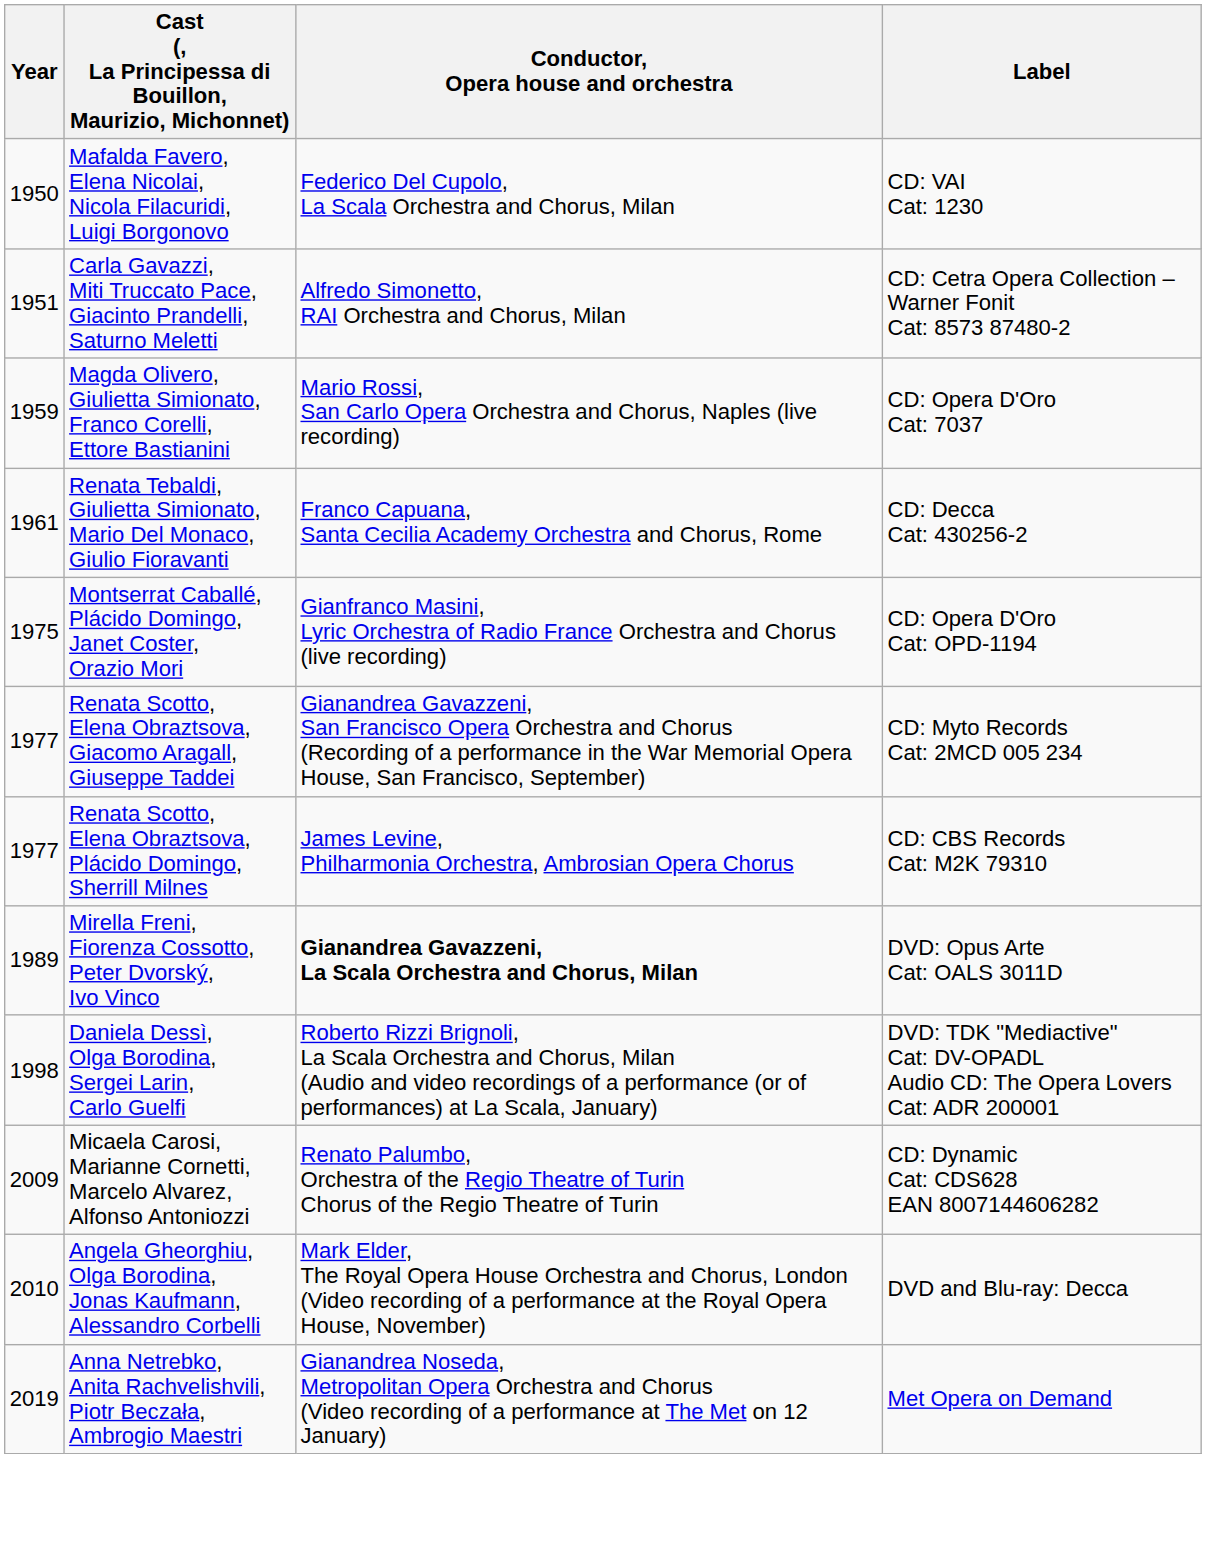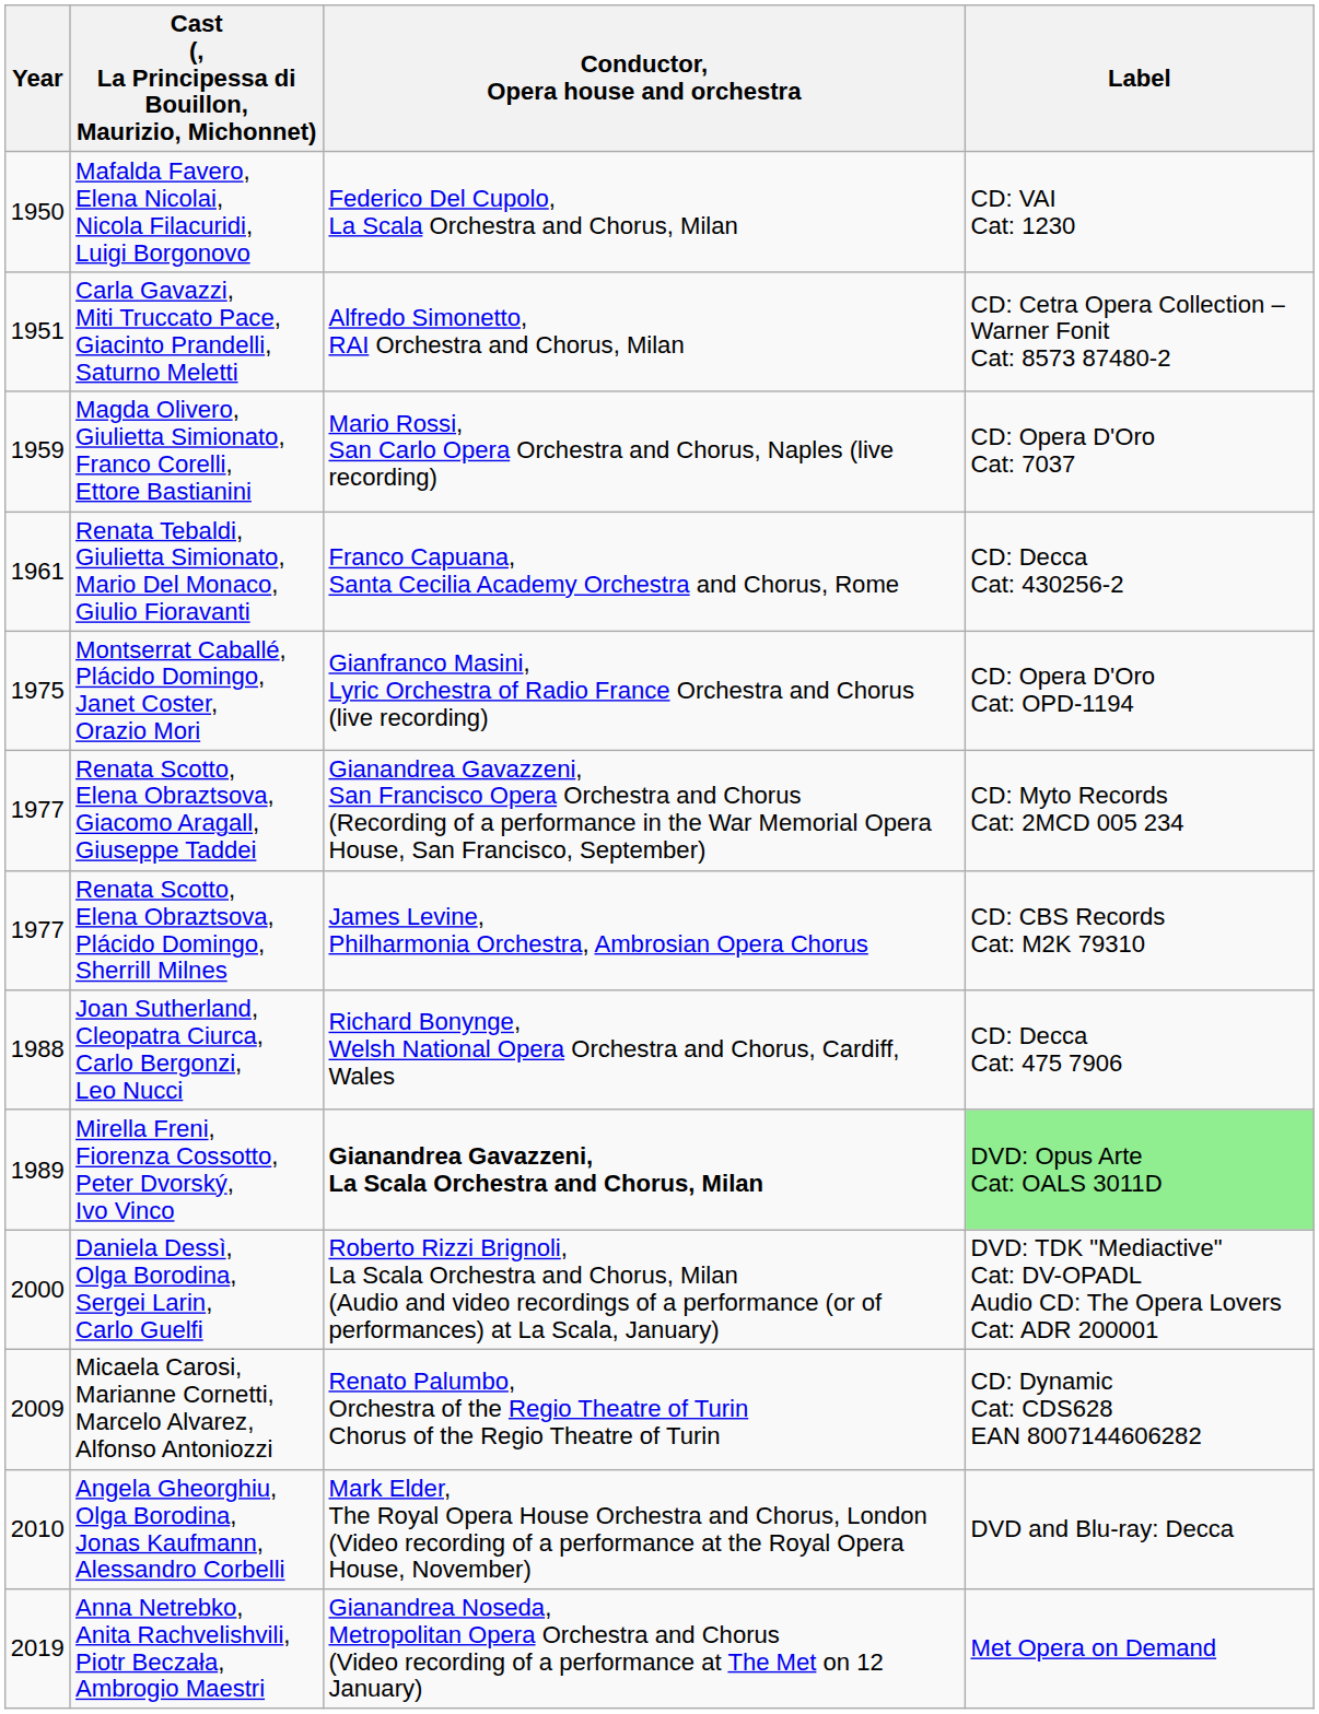+ row: 1988 | Joan Sutherland, Cleopatra Ciurca, Carlo Bergonzi, Leo Nucci | Richard Bonynge, Welsh National Opera Orchestra and Chorus, Cardiff, Wales | CD: Decca Cat: 475 7906
Mirella Freni, Fiorenza Cossotto, Peter Dvorský, Ivo Vinco | Label: no background -> lightgreen background
Daniela Dessì, Olga Borodina, Sergei Larin, Carlo Guelfi | Year: 1998 -> 2000
